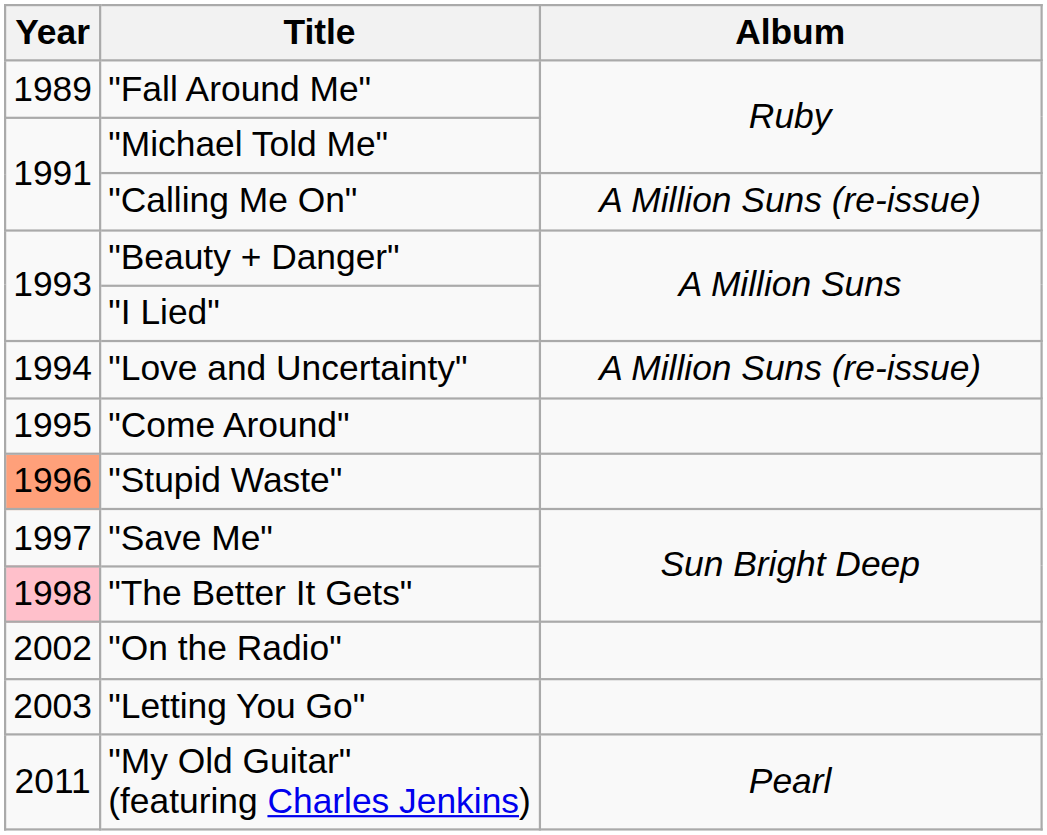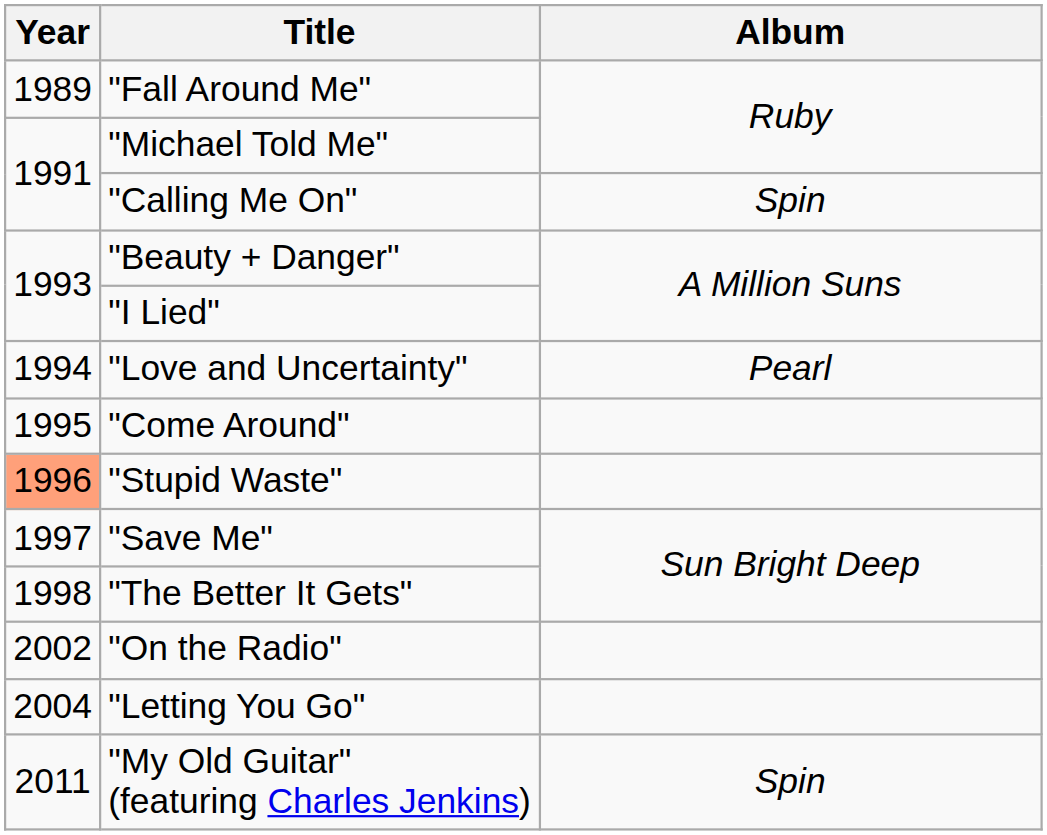"Calling Me On" | Album: A Million Suns (re-issue) -> Spin
"Love and Uncertainty" | Album: A Million Suns (re-issue) -> Pearl
"The Better It Gets" | Year: pink background -> no background
"Letting You Go" | Year: 2003 -> 2004
"My Old Guitar" (featuring Charles Jenkins) | Album: Pearl -> Spin
